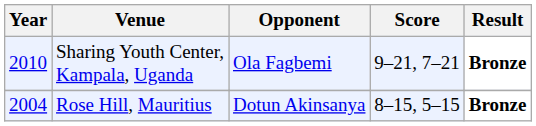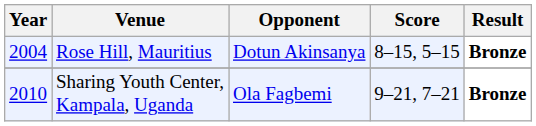rows swapped: Sharing Youth Center, Kampala, Uganda <-> Rose Hill, Mauritius
